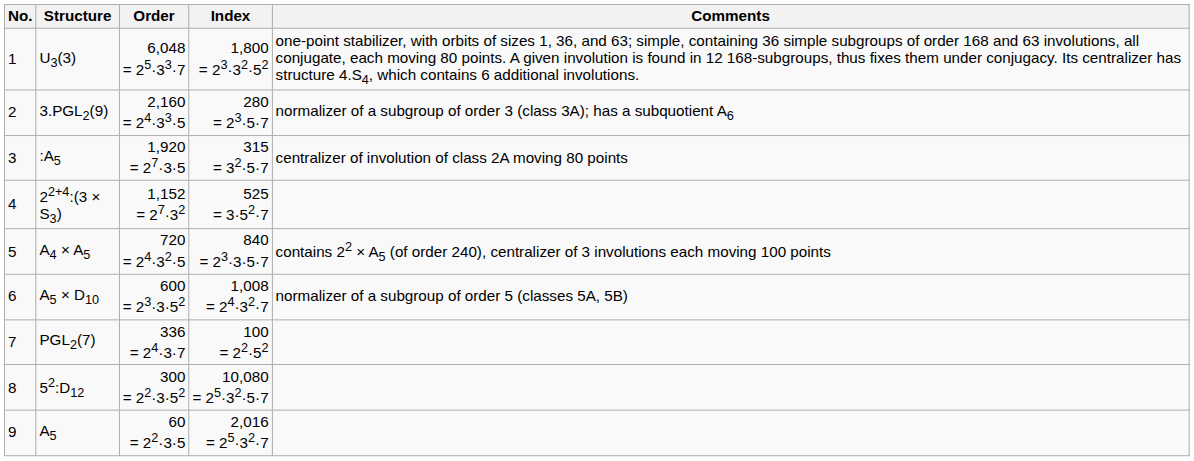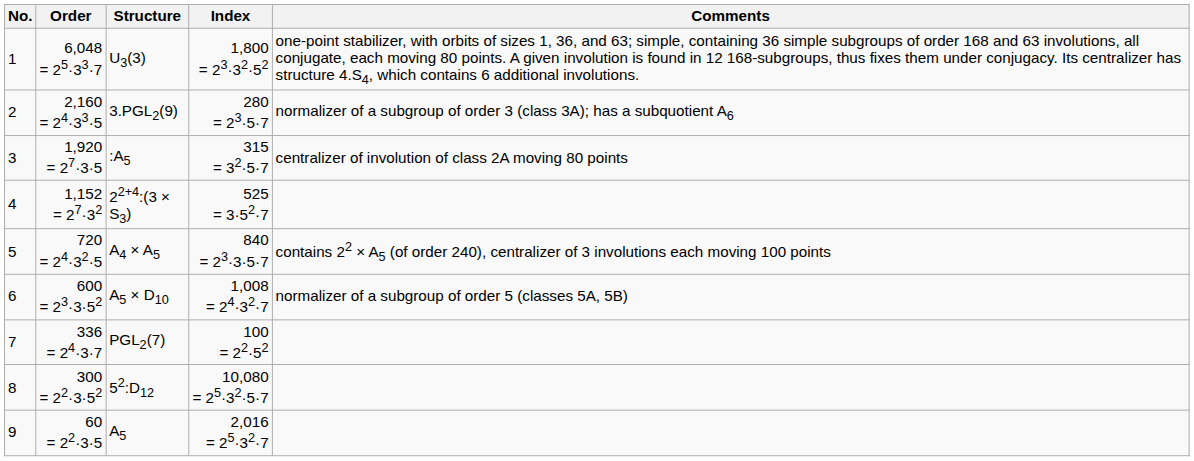columns swapped: Structure <-> Order
